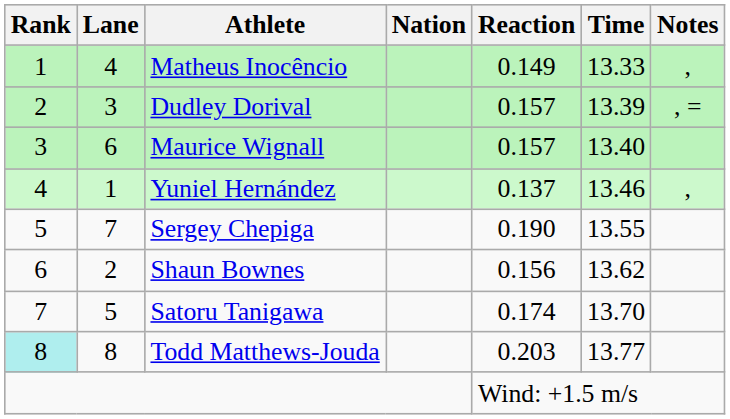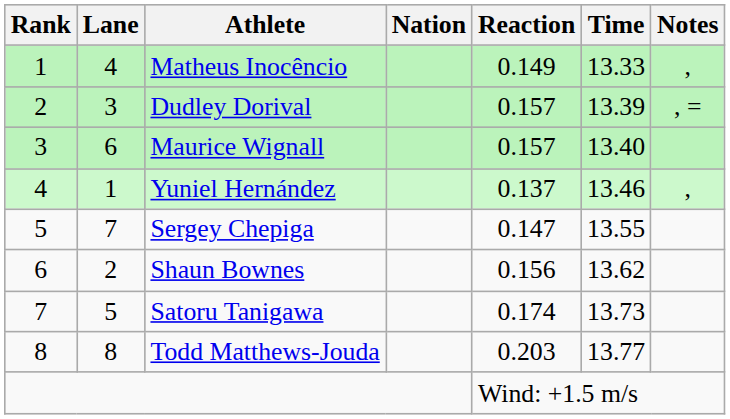Sergey Chepiga | Reaction: 0.190 -> 0.147
Satoru Tanigawa | Time: 13.70 -> 13.73
Todd Matthews-Jouda | Rank: paleturquoise background -> no background
